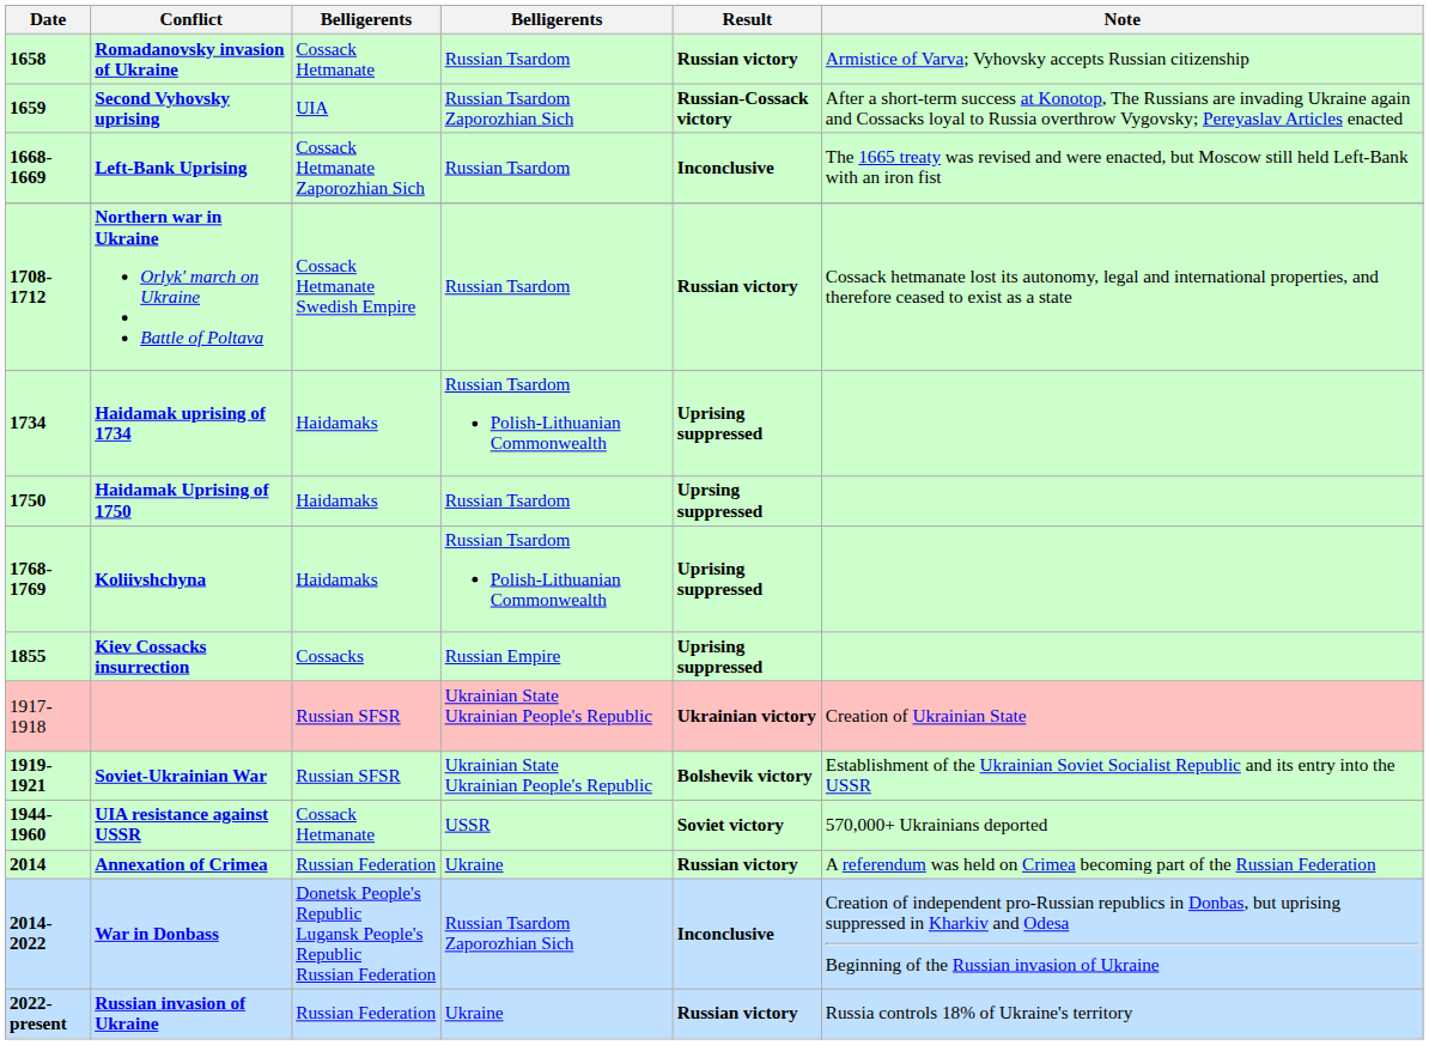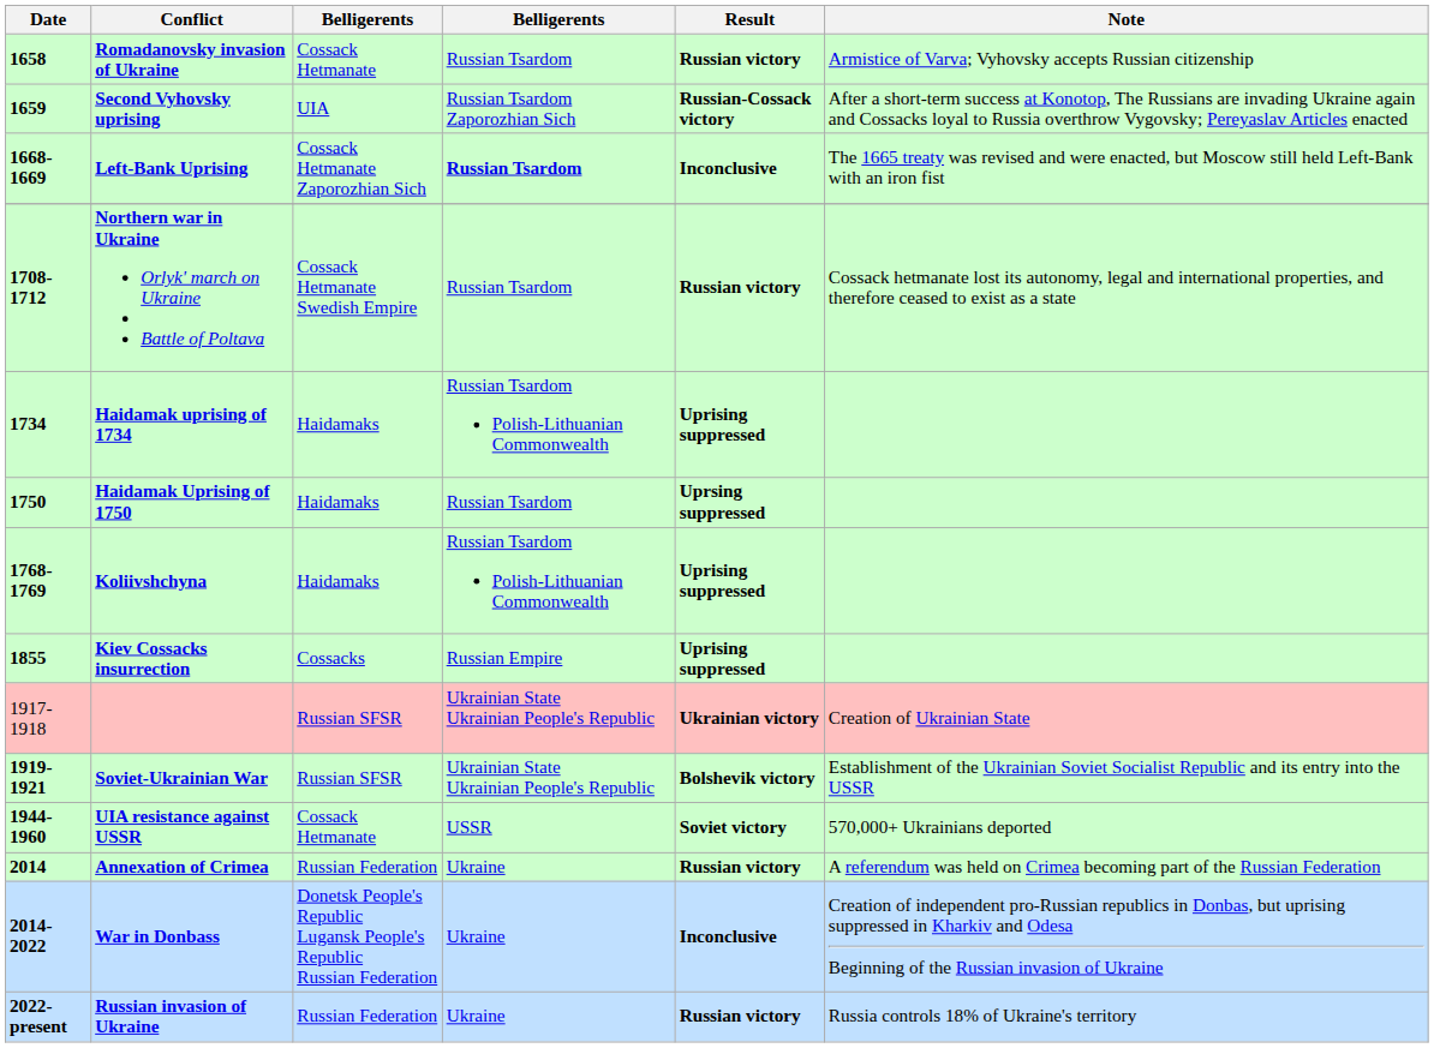Left-Bank Uprising | column 4: normal -> bold
War in Donbass | column 4: Russian Tsardom Zaporozhian Sich -> Ukraine
